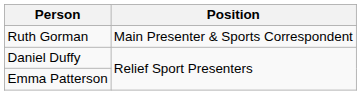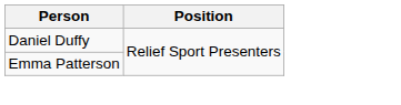- row: Ruth Gorman | Main Presenter & Sports Correspondent
